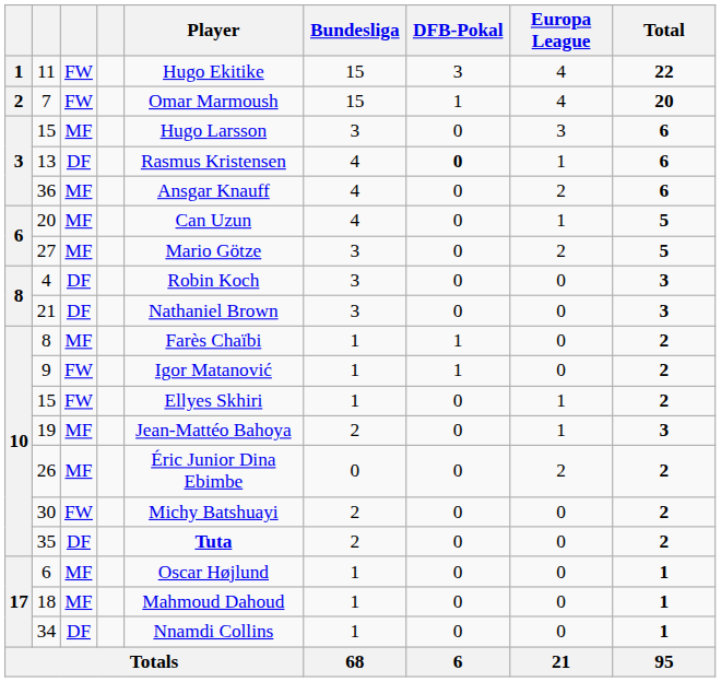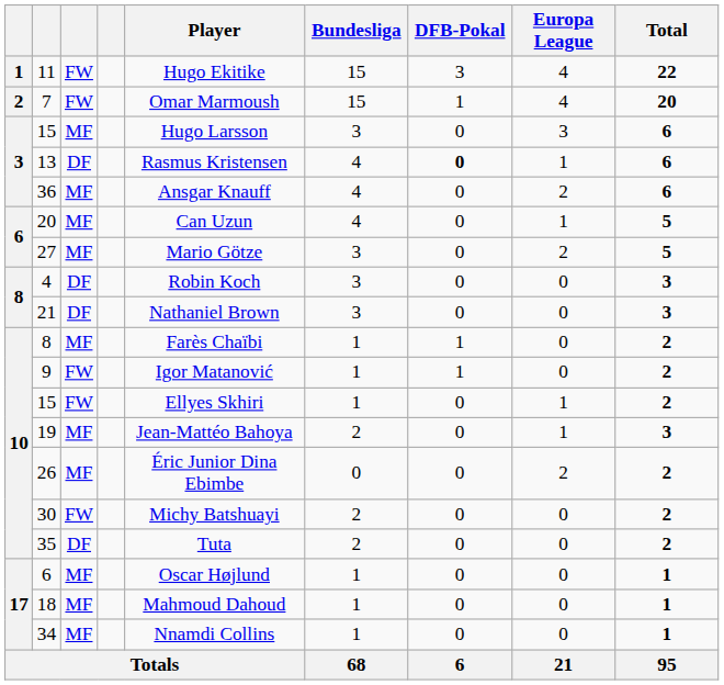35 | Player: bold -> normal
34 | column 3: DF -> MF
